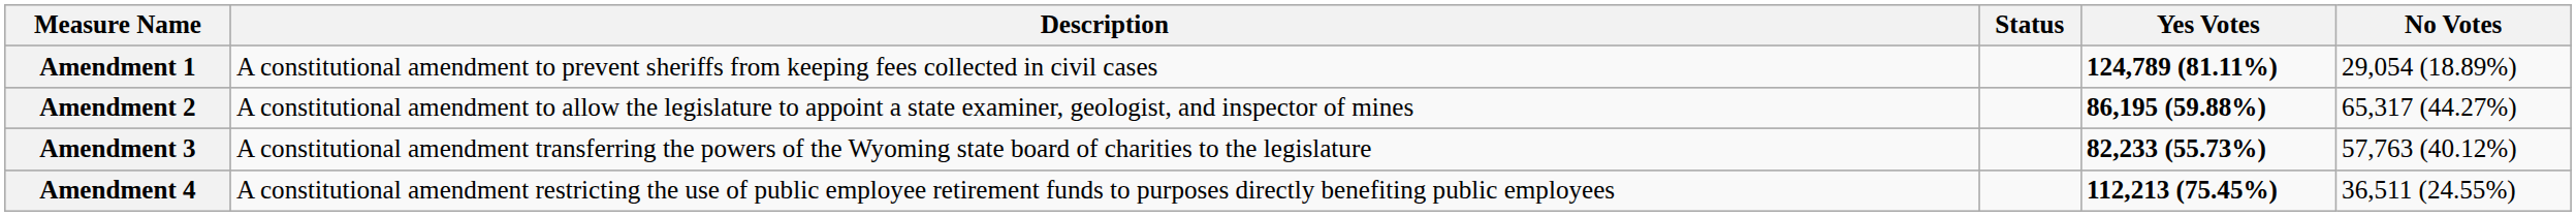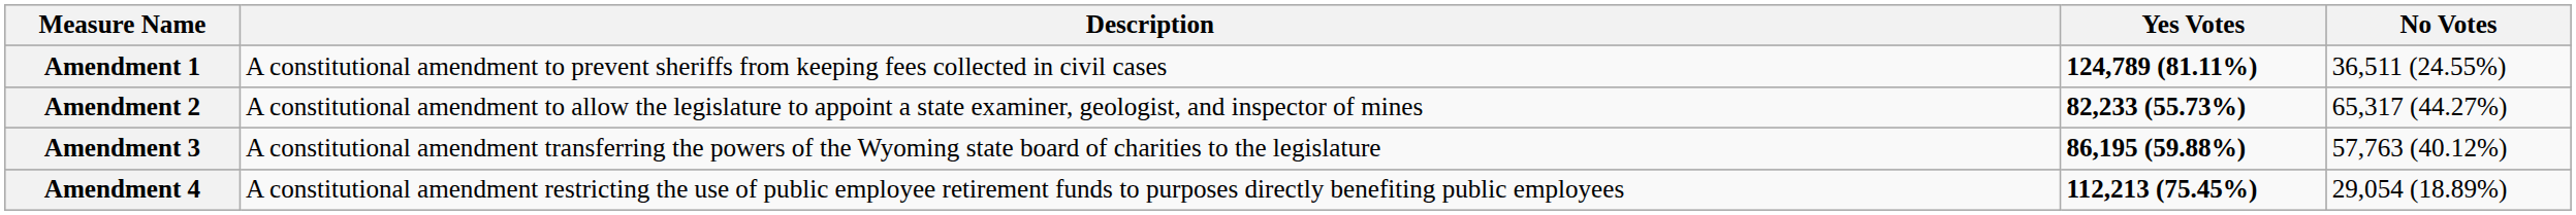- column: Status
Amendment 1 | No Votes: 29,054 (18.89%) -> 36,511 (24.55%)
Amendment 2 | Yes Votes: 86,195 (59.88%) -> 82,233 (55.73%)
Amendment 3 | Yes Votes: 82,233 (55.73%) -> 86,195 (59.88%)
Amendment 4 | No Votes: 36,511 (24.55%) -> 29,054 (18.89%)
